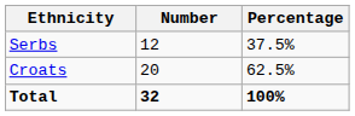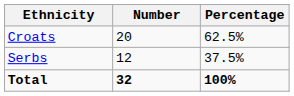rows swapped: Croats <-> Serbs
